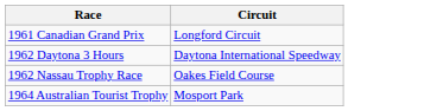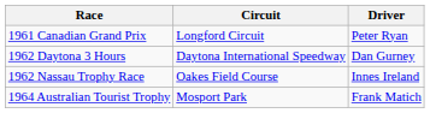+ column: Driver | Peter Ryan | Dan Gurney | Innes Ireland | Frank Matich
